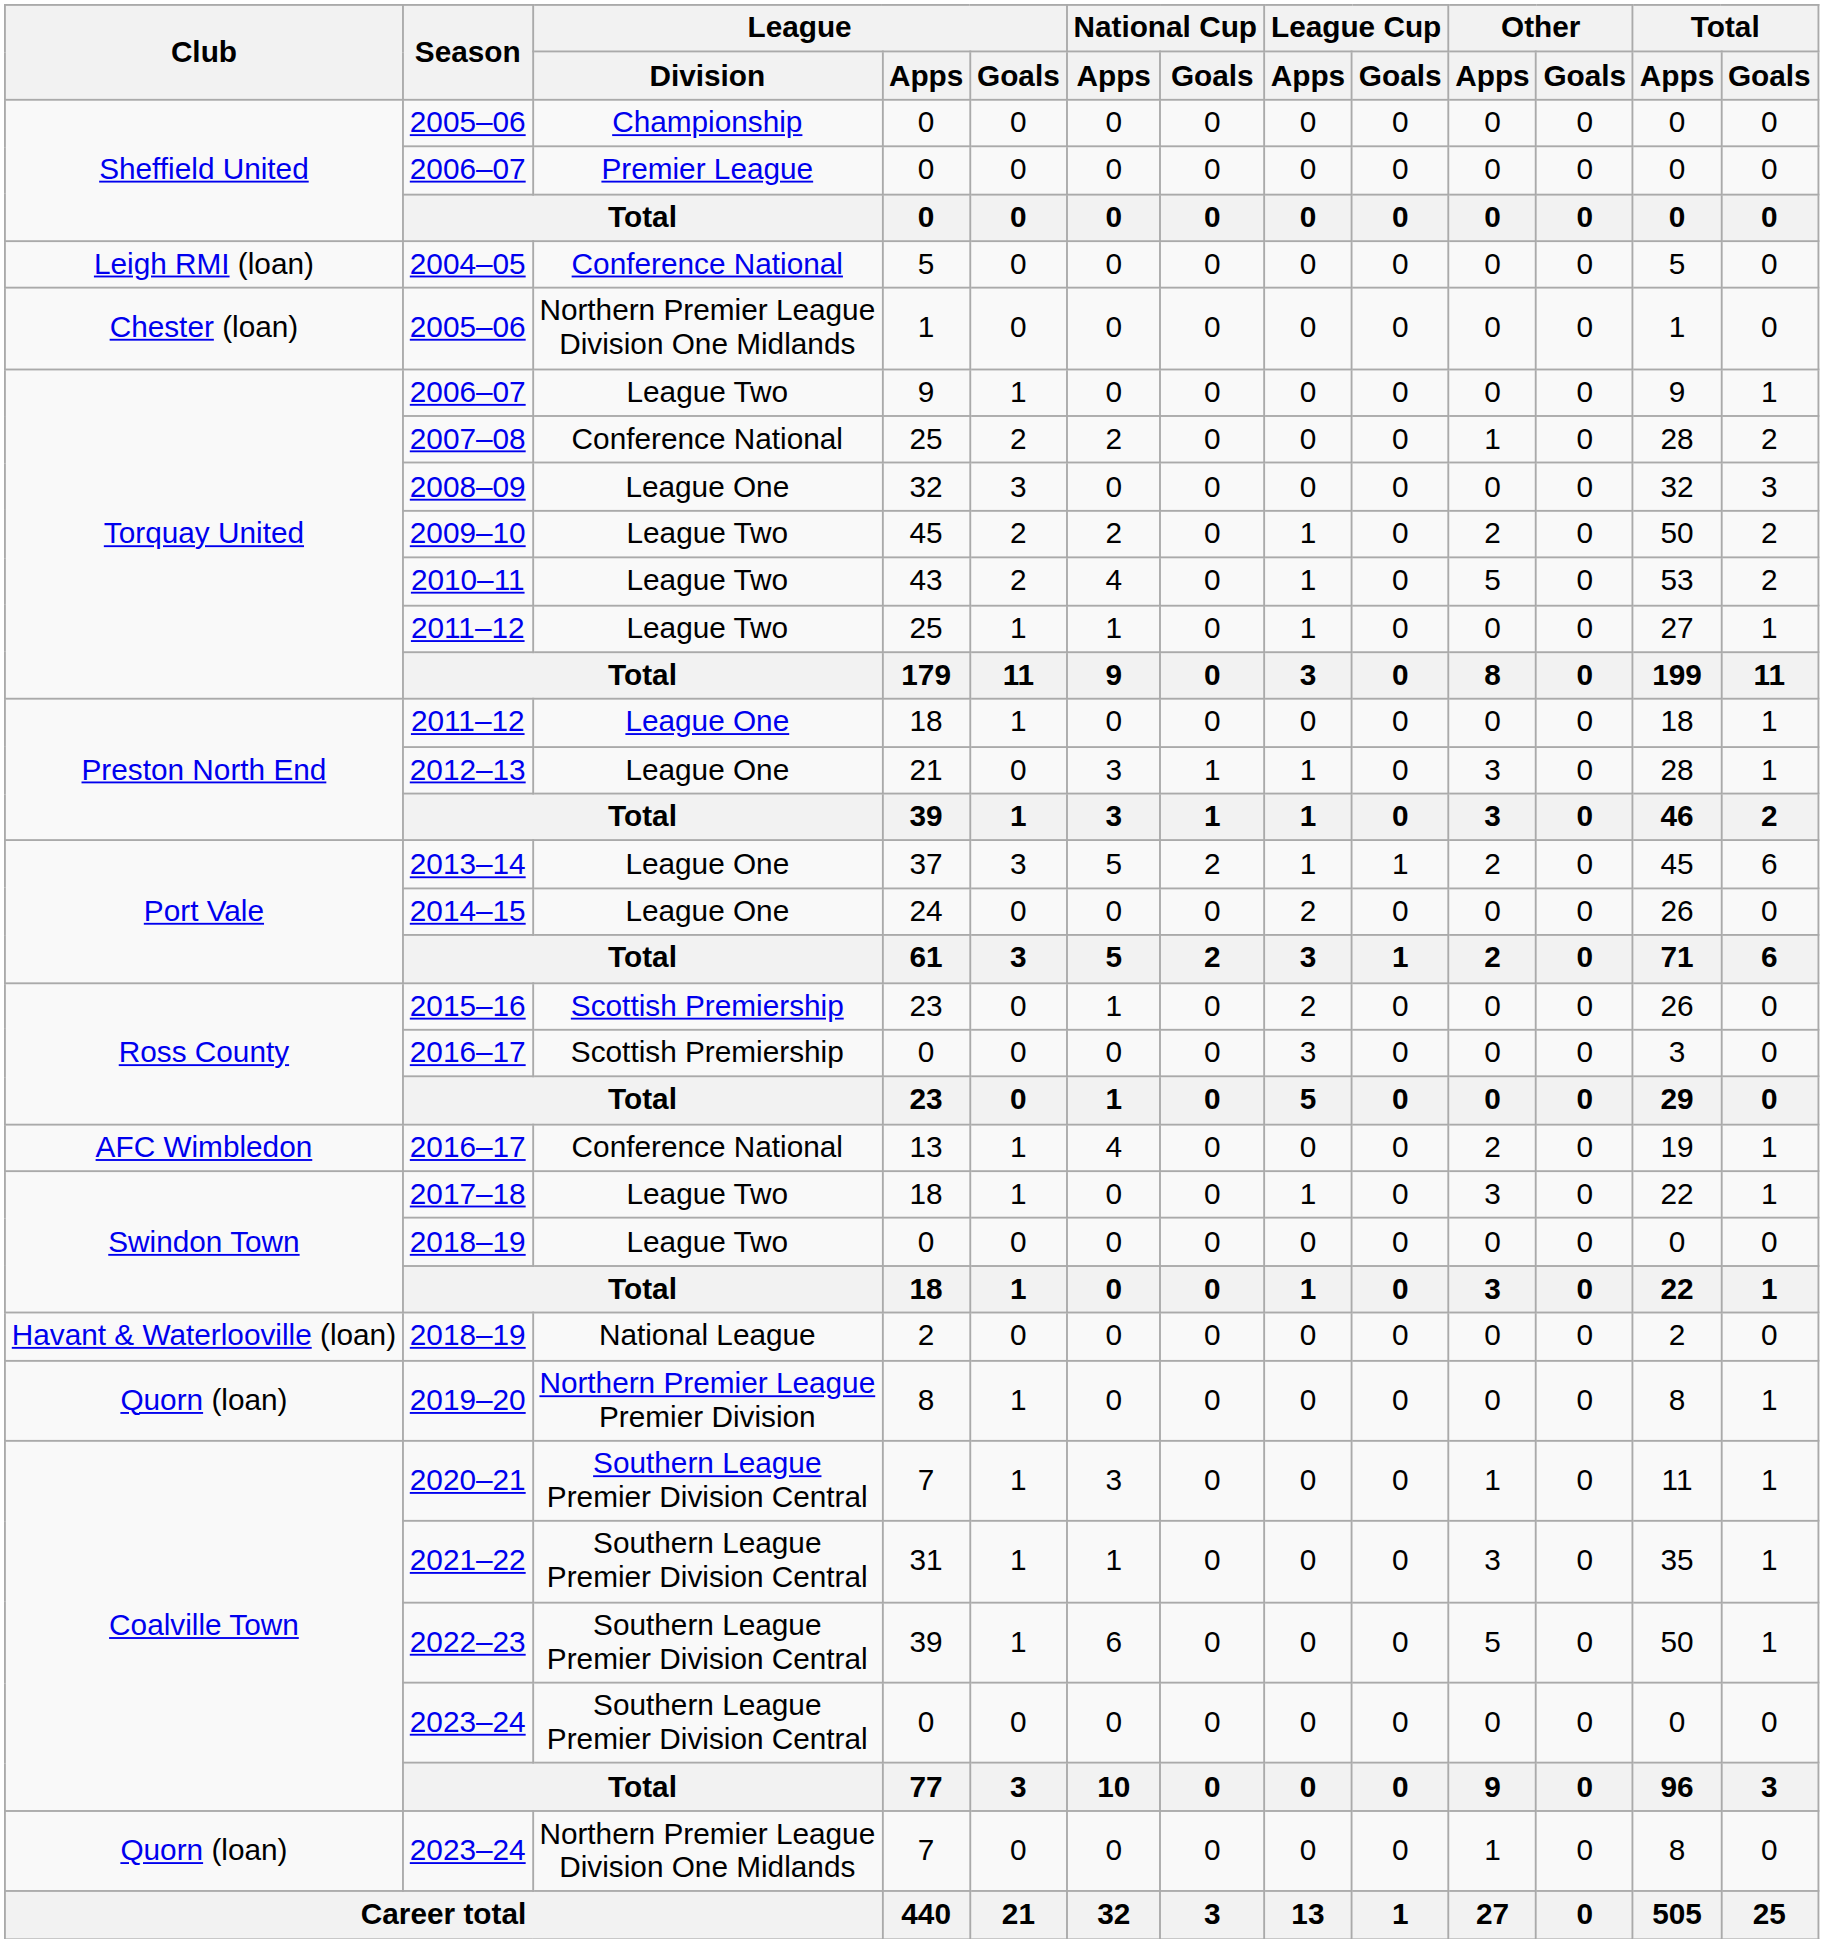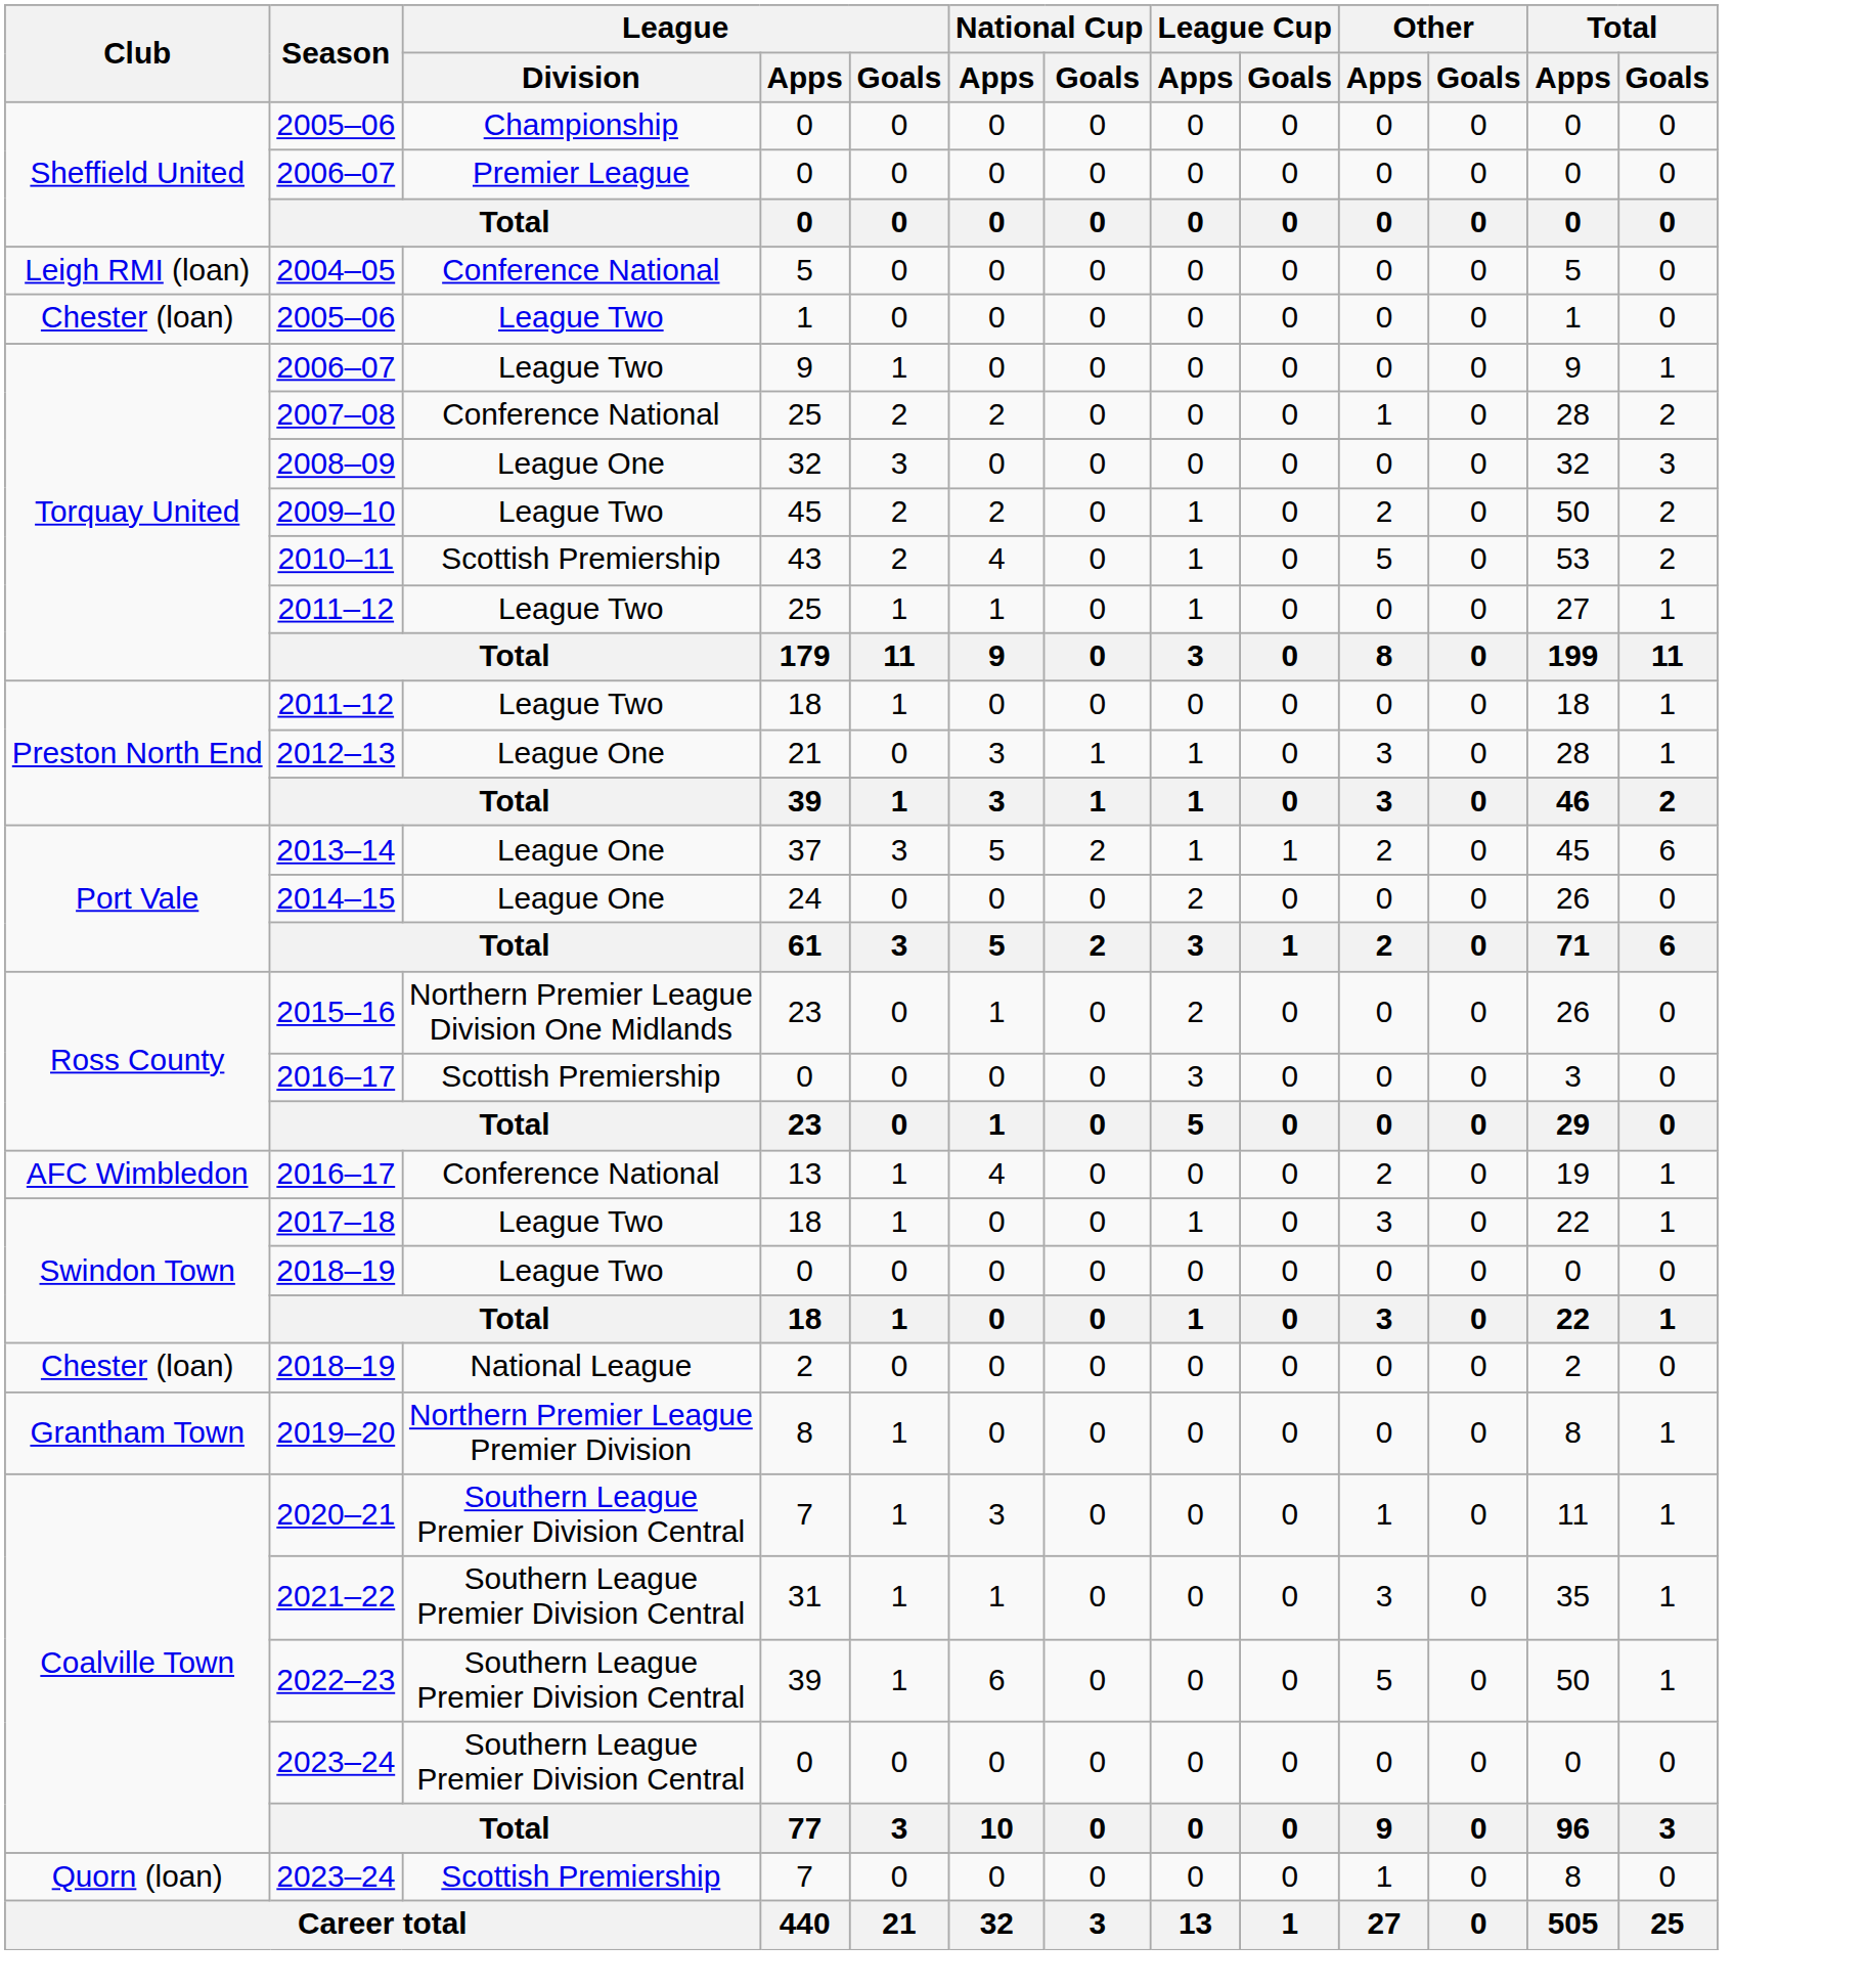2005–06 / 1 | League / Division: Northern Premier League Division One Midlands -> League Two
2010–11 | League / Division: League Two -> Scottish Premiership
2011–12 / 18 | League / Division: League One -> League Two
2015–16 | League / Division: Scottish Premiership -> Northern Premier League Division One Midlands
2018–19 / 2 | Club: Havant & Waterlooville (loan) -> Chester (loan)
2019–20 | Club: Quorn (loan) -> Grantham Town
2023–24 / 7 | League / Division: Northern Premier League Division One Midlands -> Scottish Premiership
